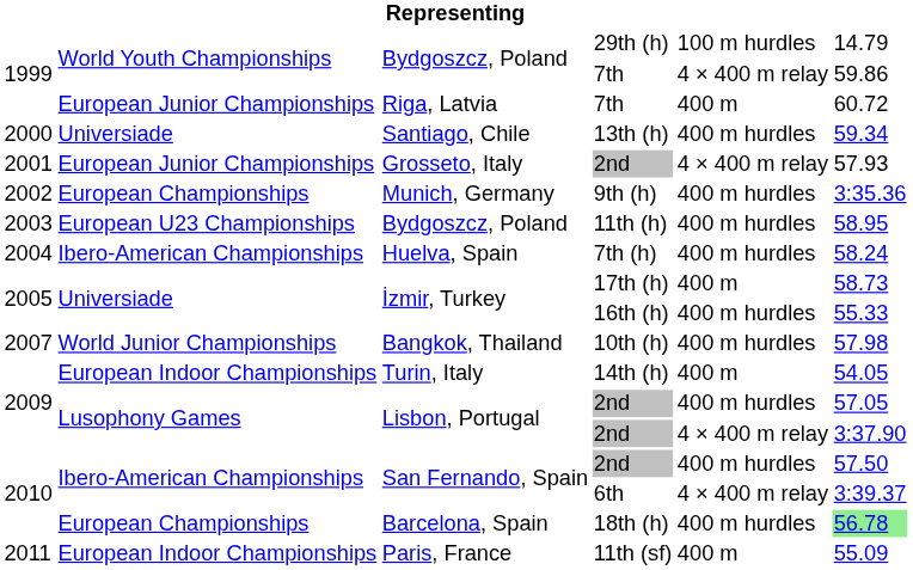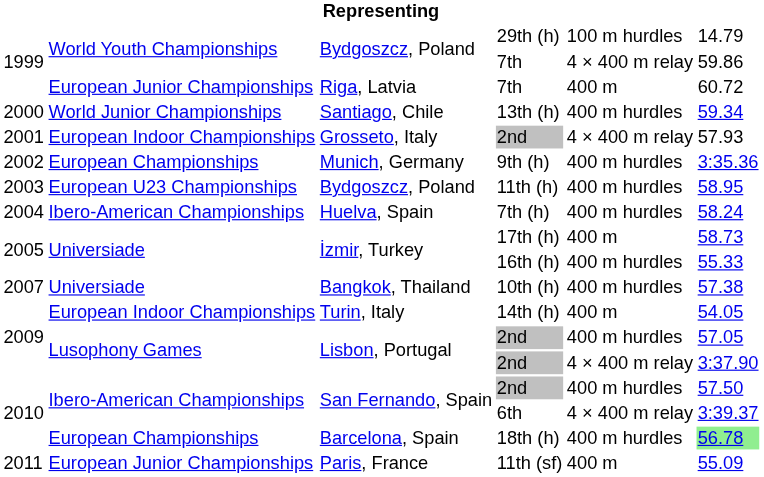13th (h) | column 2: Universiade -> World Junior Championships
Grosseto, Italy / 2nd | column 2: European Junior Championships -> European Indoor Championships
10th (h) | column 2: World Junior Championships -> Universiade
10th (h) | column 6: 57.98 -> 57.38
11th (sf) | column 2: European Indoor Championships -> European Junior Championships
